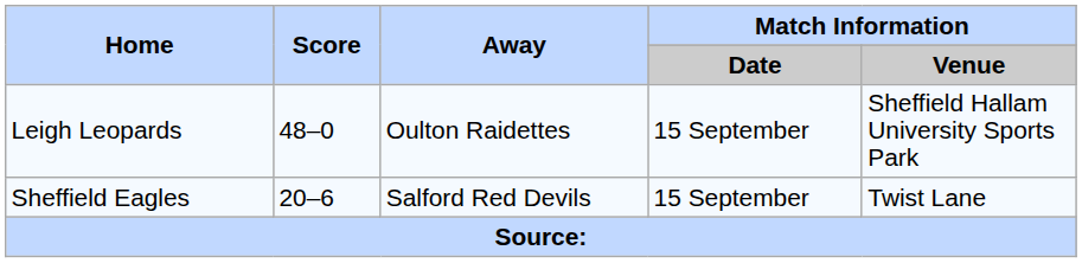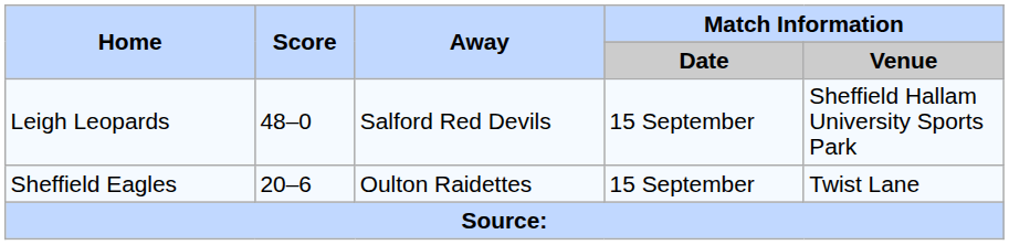Leigh Leopards | Away: Oulton Raidettes -> Salford Red Devils
Sheffield Eagles | Away: Salford Red Devils -> Oulton Raidettes
